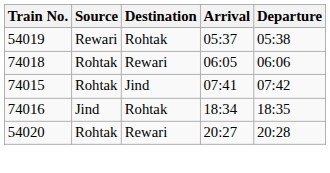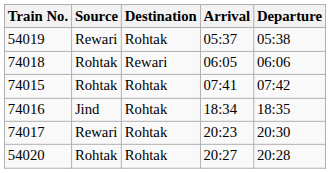74015 | Destination: Jind -> Rohtak
+ row: 74017 | Rewari | Rohtak | 20:23 | 20:30
54020 | Destination: Rewari -> Rohtak
